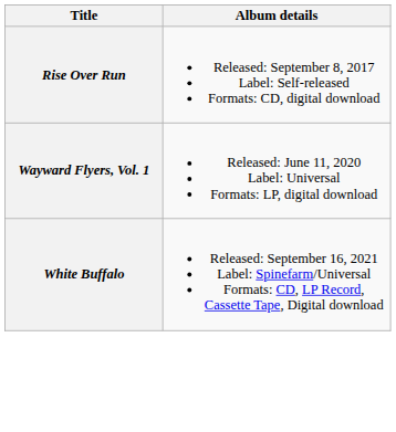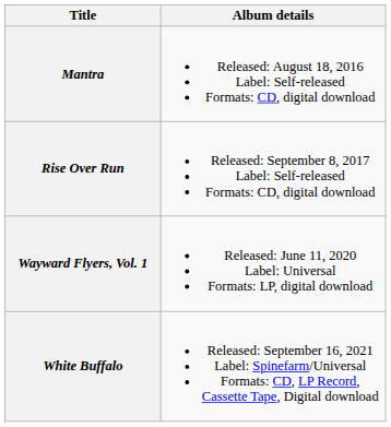+ row: Mantra | Released: August 18, 2016 Label: Self-released Formats: CD, digital download
